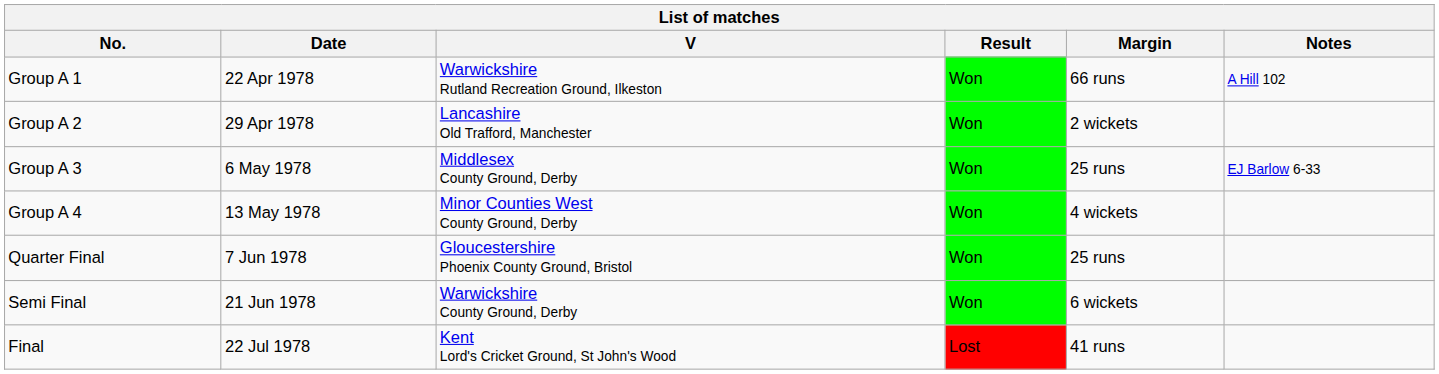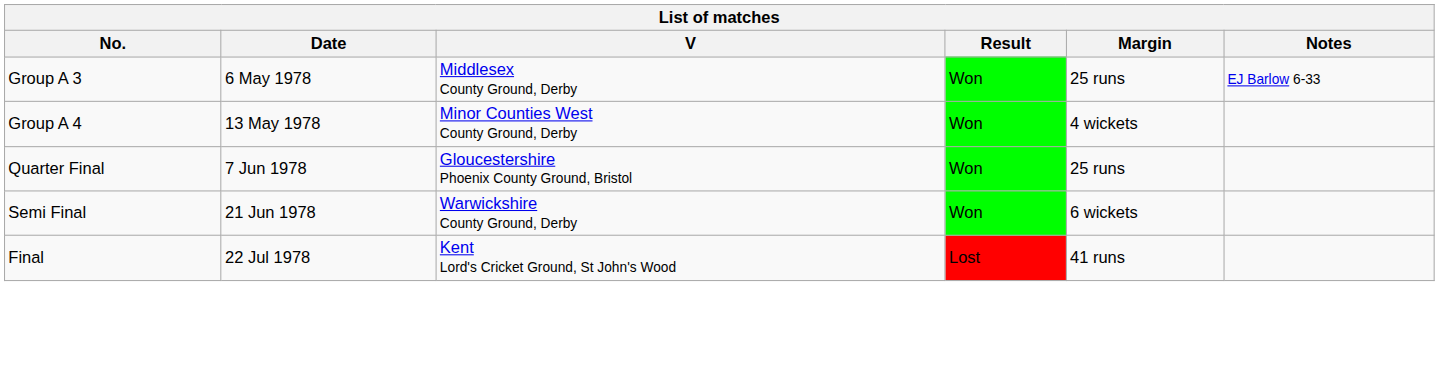- row: Group A 1 | 22 Apr 1978 | Warwickshire Rutland Recreation Ground, Ilkeston | Won | 66 runs | A Hill 102
- row: Group A 2 | 29 Apr 1978 | Lancashire Old Trafford, Manchester | Won | 2 wickets
